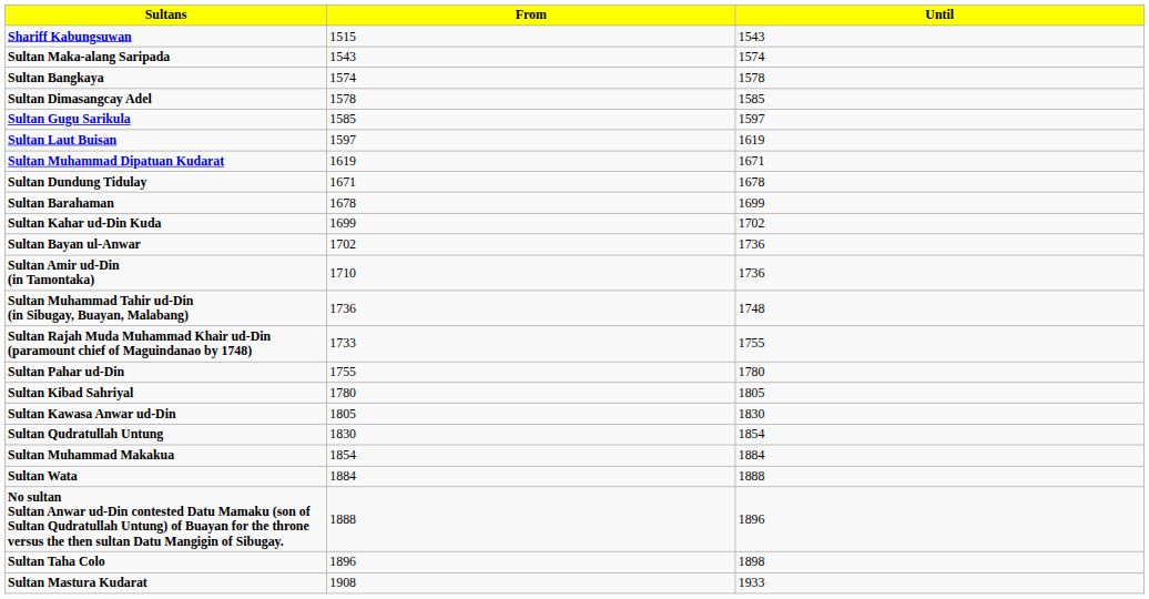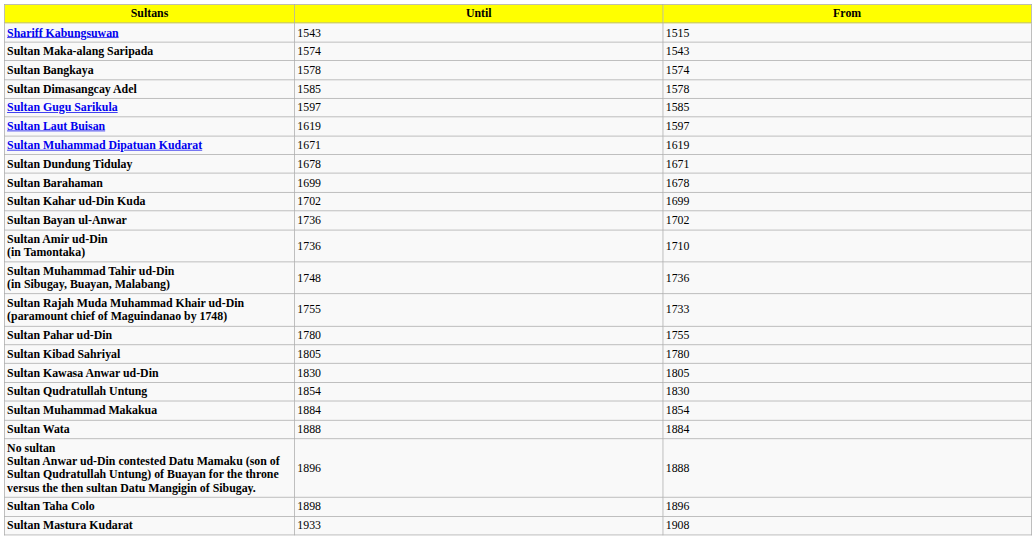columns swapped: From <-> Until
